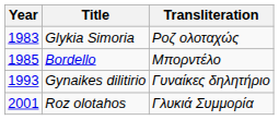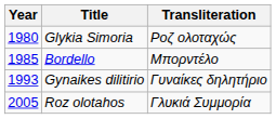Glykia Simoria | Year: 1983 -> 1980
Roz olotahos | Year: 2001 -> 2005
